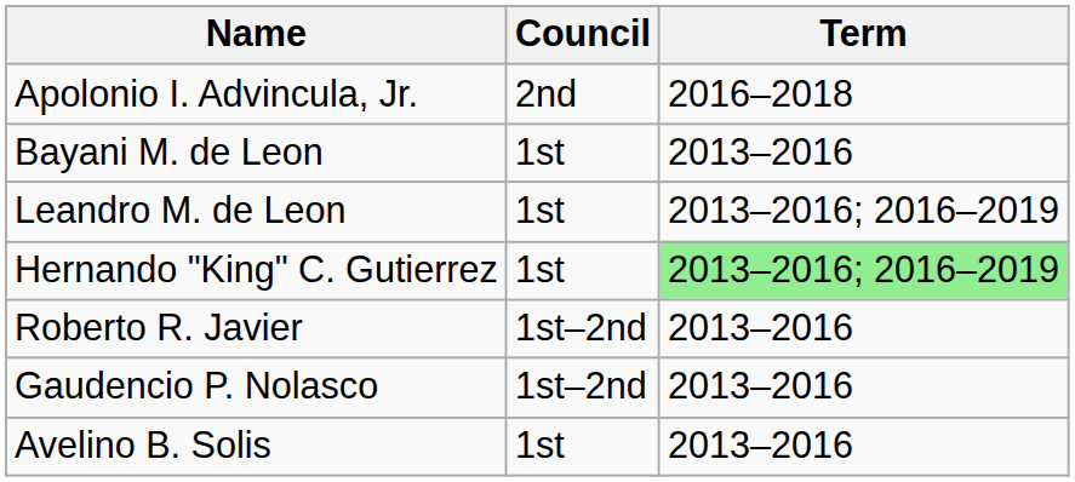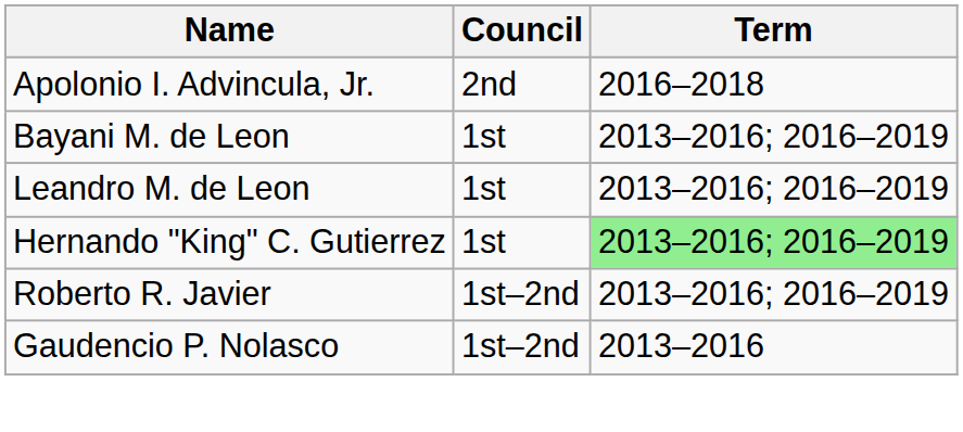Bayani M. de Leon | Term: 2013–2016 -> 2013–2016; 2016–2019
Roberto R. Javier | Term: 2013–2016 -> 2013–2016; 2016–2019
- row: Avelino B. Solis | 1st | 2013–2016
